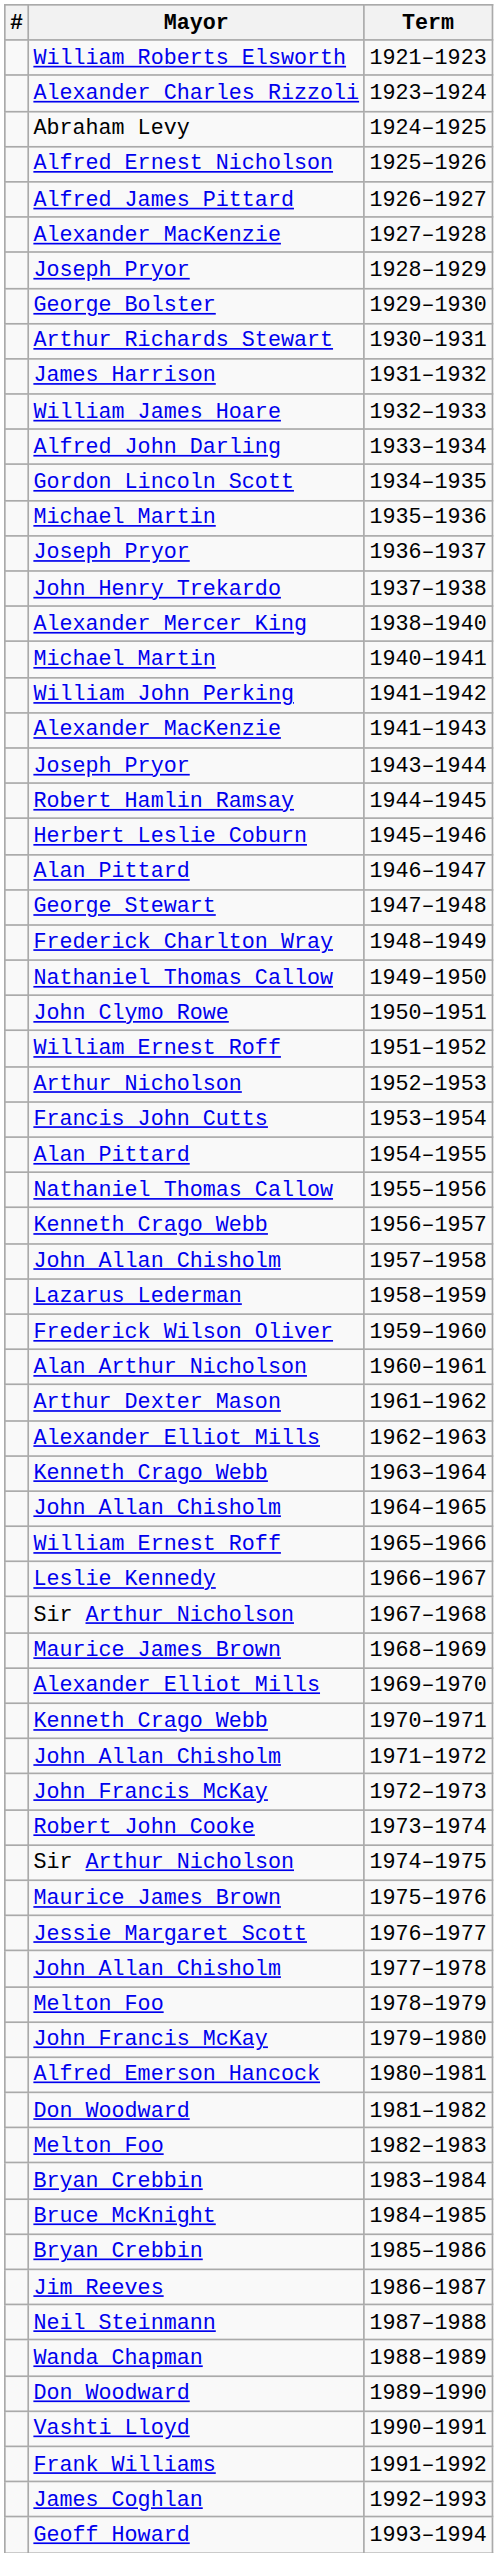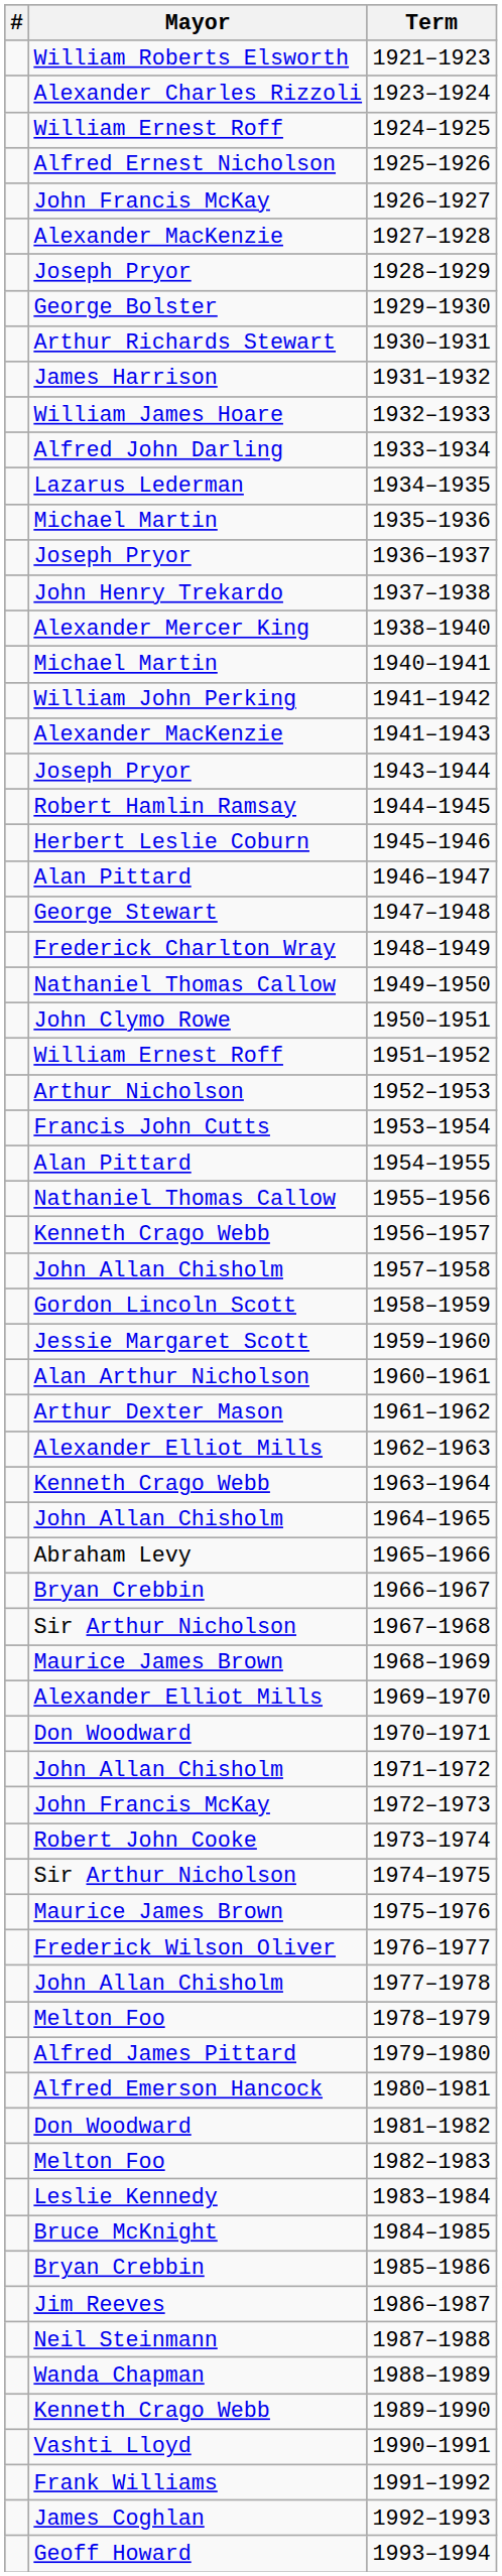1924–1925 | Mayor: Abraham Levy -> William Ernest Roff
1926–1927 | Mayor: Alfred James Pittard -> John Francis McKay
1934–1935 | Mayor: Gordon Lincoln Scott -> Lazarus Lederman
1958–1959 | Mayor: Lazarus Lederman -> Gordon Lincoln Scott
1959–1960 | Mayor: Frederick Wilson Oliver -> Jessie Margaret Scott
1965–1966 | Mayor: William Ernest Roff -> Abraham Levy
1966–1967 | Mayor: Leslie Kennedy -> Bryan Crebbin
1970–1971 | Mayor: Kenneth Crago Webb -> Don Woodward
1976–1977 | Mayor: Jessie Margaret Scott -> Frederick Wilson Oliver
1979–1980 | Mayor: John Francis McKay -> Alfred James Pittard
1983–1984 | Mayor: Bryan Crebbin -> Leslie Kennedy
1989–1990 | Mayor: Don Woodward -> Kenneth Crago Webb
